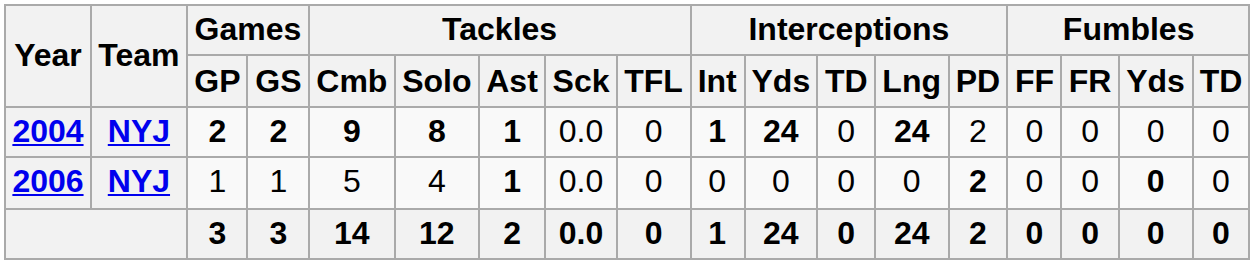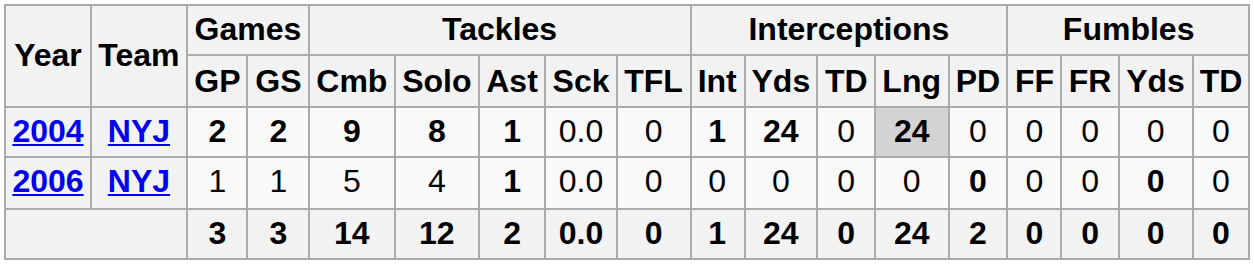2004 | Interceptions / Lng: no background -> lightgrey background
2004 | Interceptions / PD: 2 -> 0
2006 | Interceptions / PD: 2 -> 0
